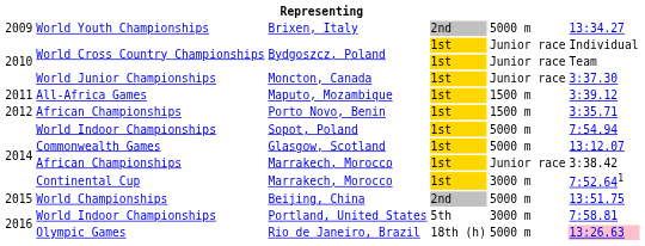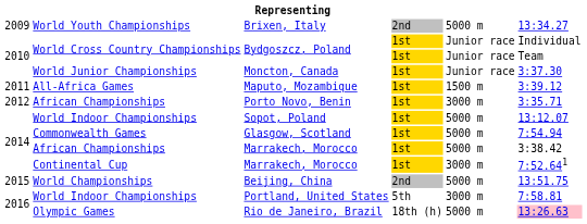Porto Novo, Benin | column 5: 1500 m -> 3000 m
Sopot, Poland | column 6: 7:54.94 -> 13:12.07
Glasgow, Scotland | column 6: 13:12.07 -> 7:54.94
African Championships / Marrakech, Morocco | column 5: Junior race -> 5000 m
